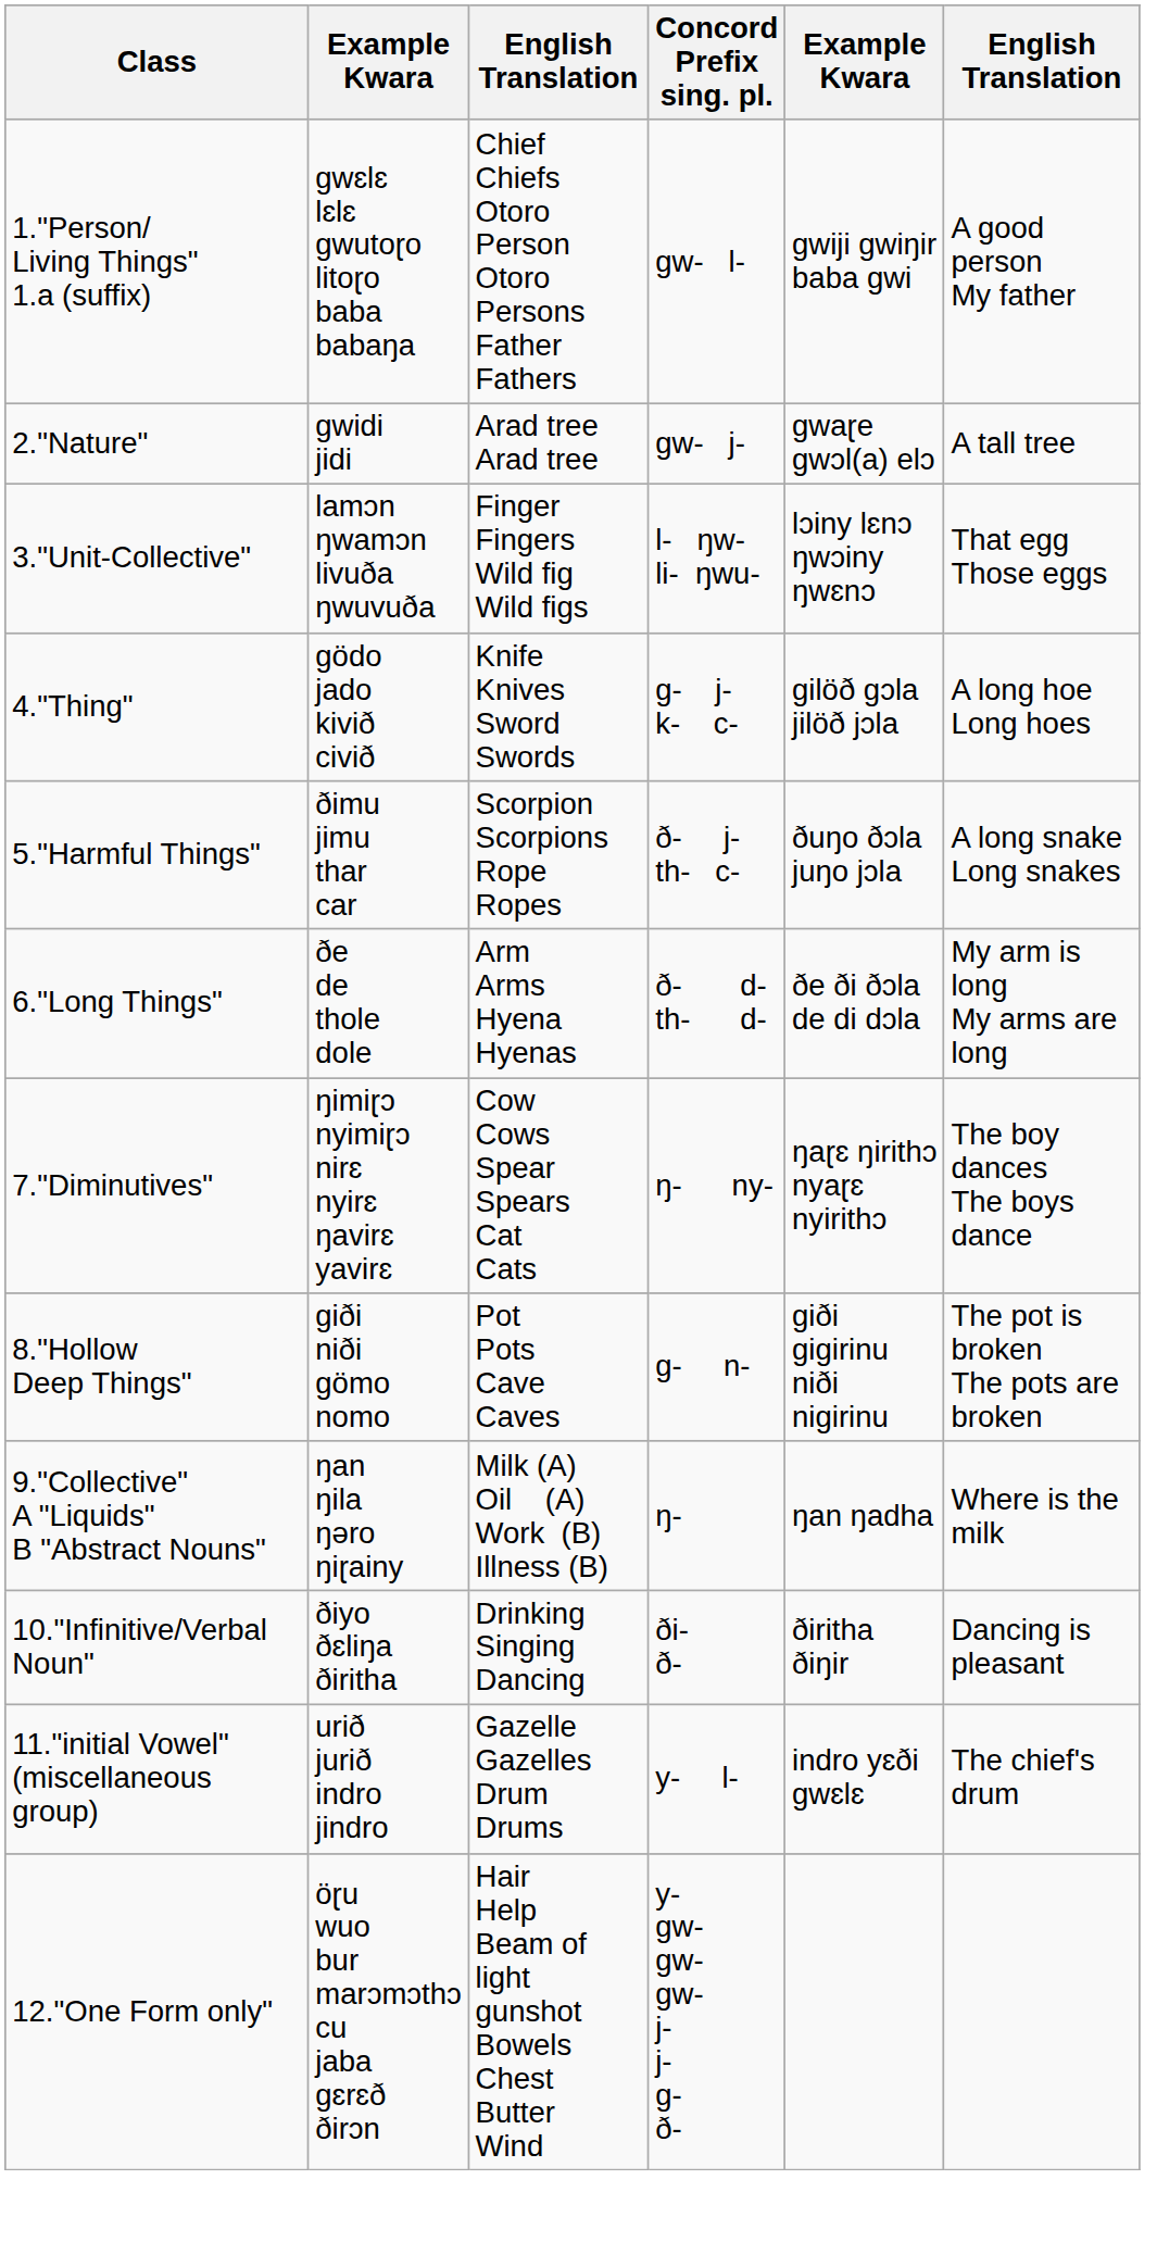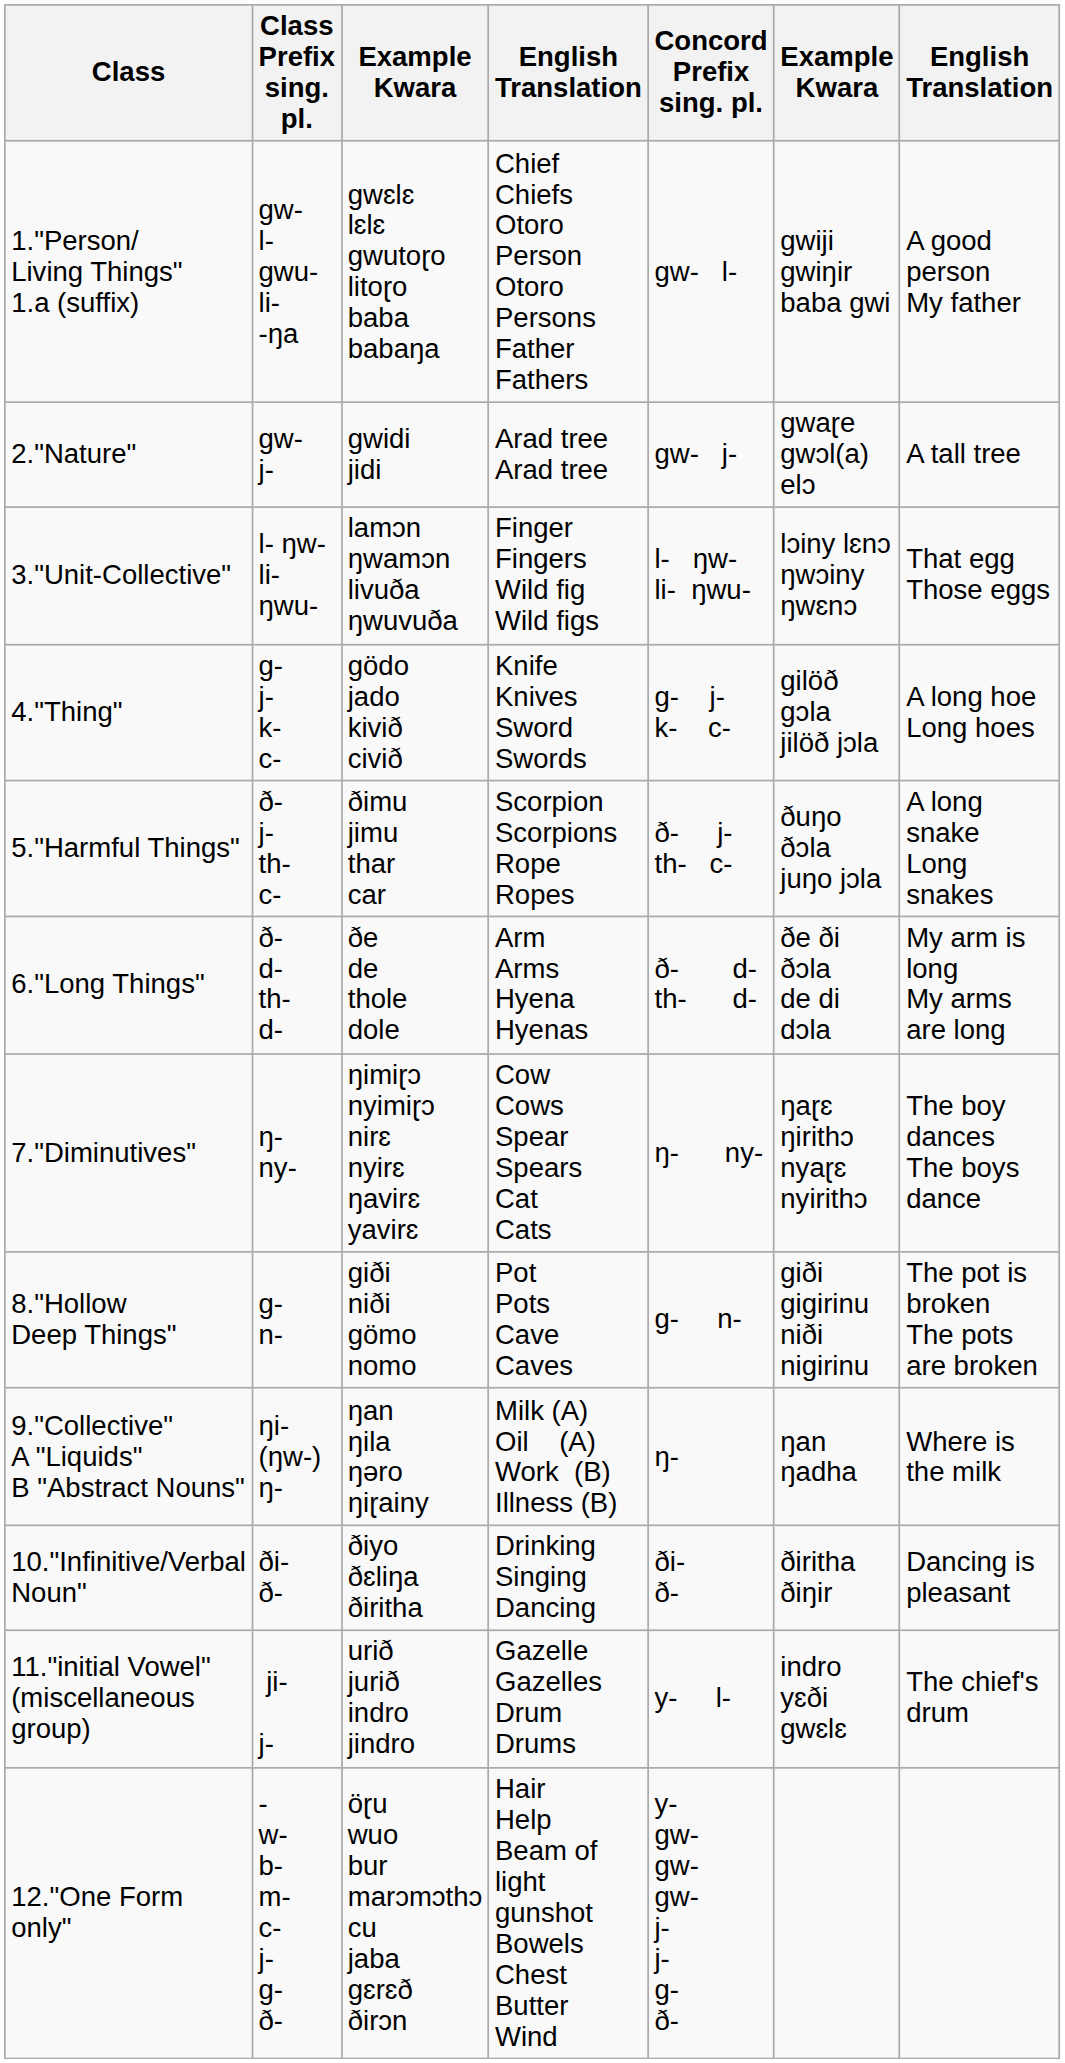+ column: Class Prefix sing. pl. | gw- l- gwu- li- -ŋa | gw- j- | l- ŋw- li- ŋwu- | g- j- k- c- | ð- j- th- c- | ð- d- th- d- | ŋ- ny- | g- n- | ŋi- (ŋw-) ŋ- | ði- ð- | ji- j- | - w- b- m- c- j- g- ð-
